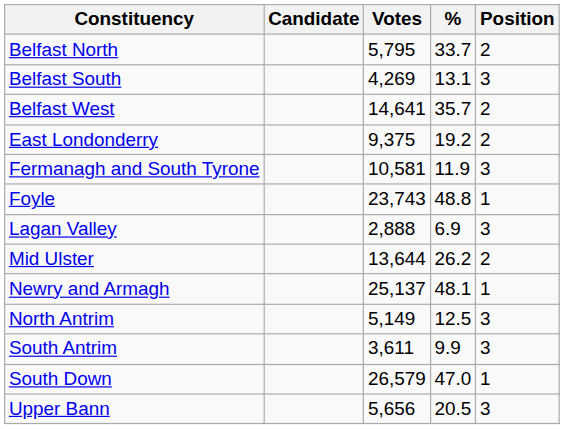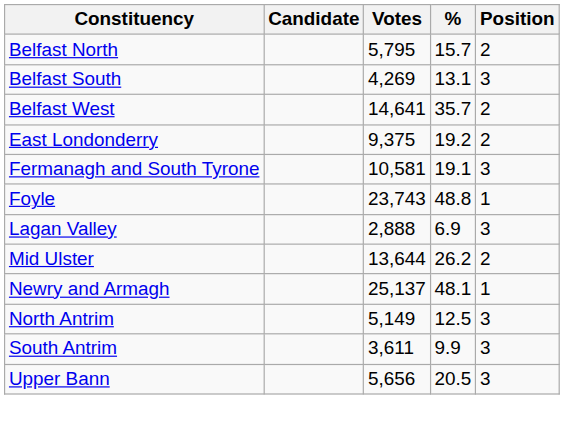Belfast North | %: 33.7 -> 15.7
Fermanagh and South Tyrone | %: 11.9 -> 19.1
- row: South Down | 26,579 | 47.0 | 1
